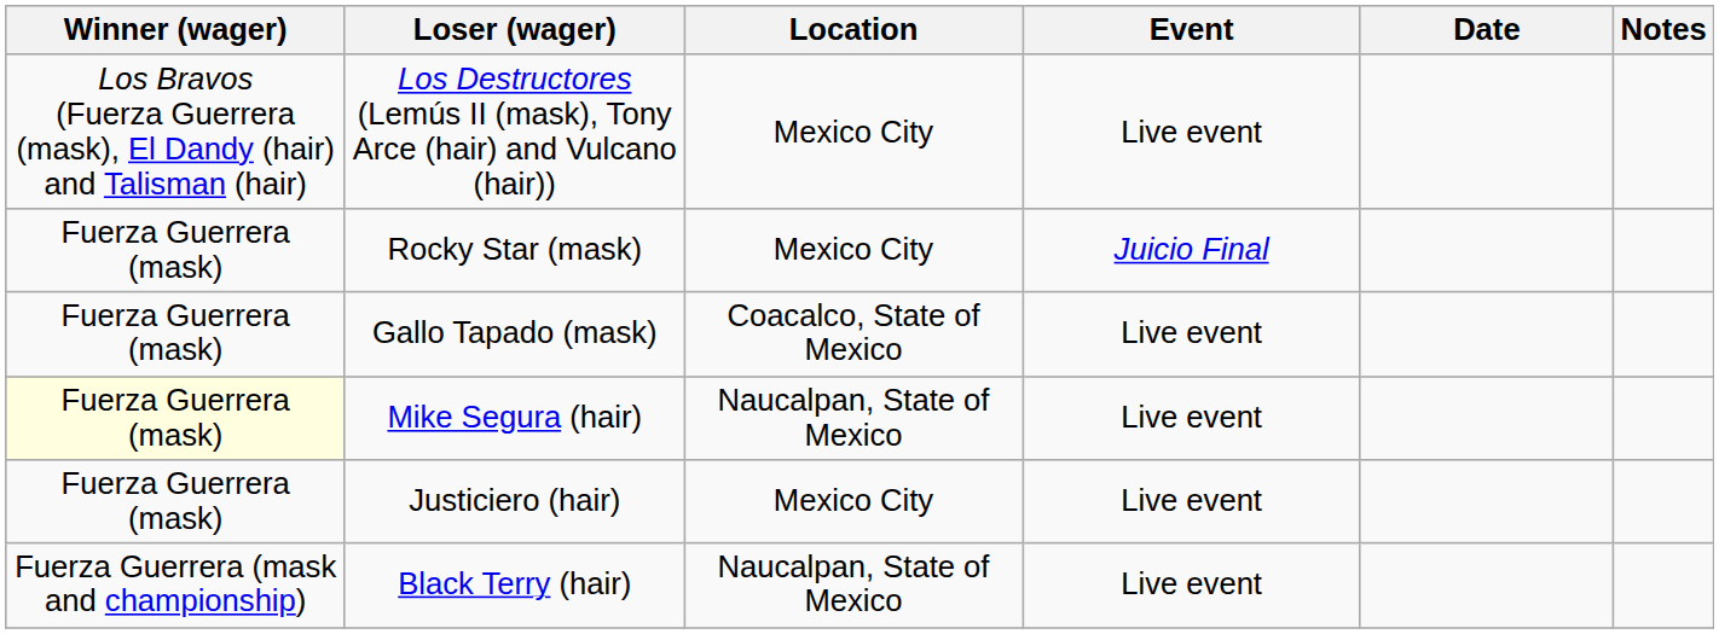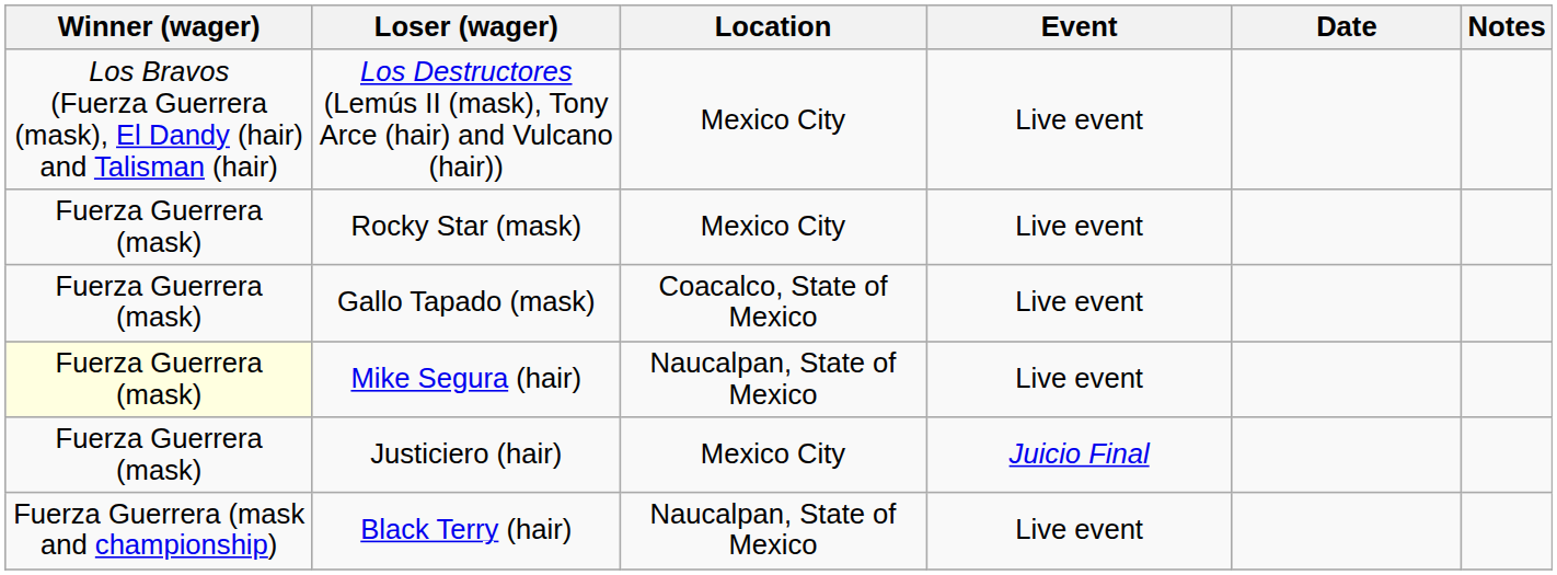Rocky Star (mask) | Event: Juicio Final -> Live event
Justiciero (hair) | Event: Live event -> Juicio Final
